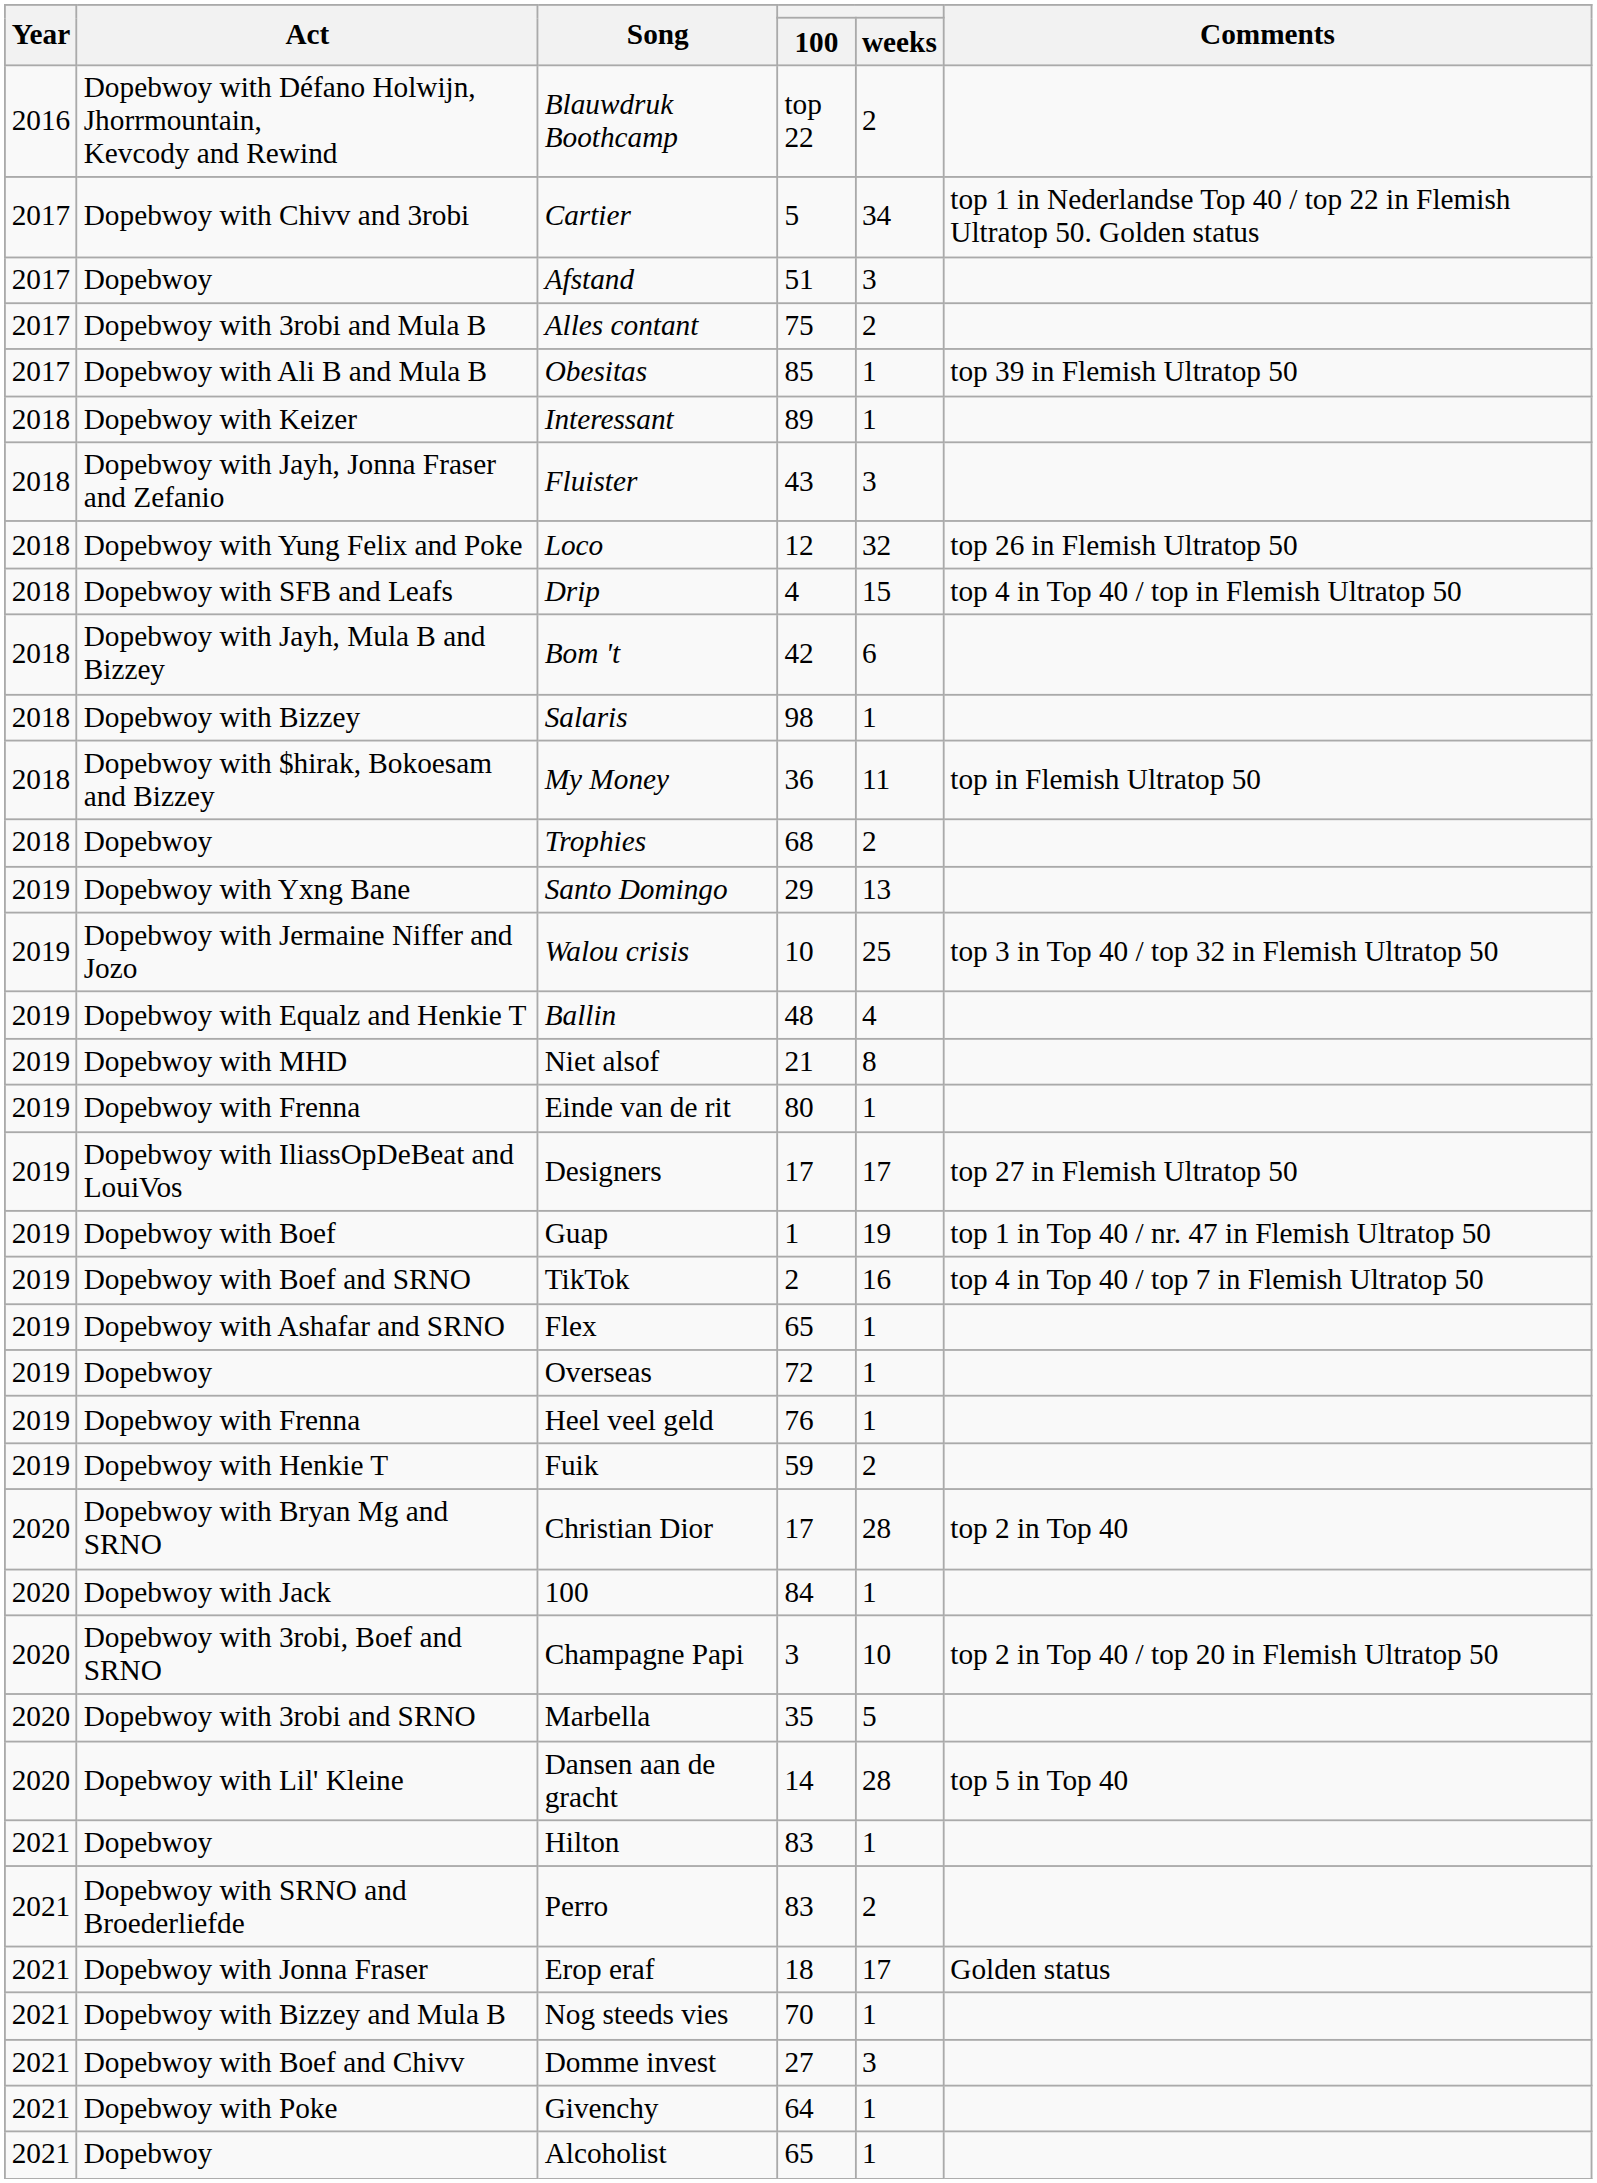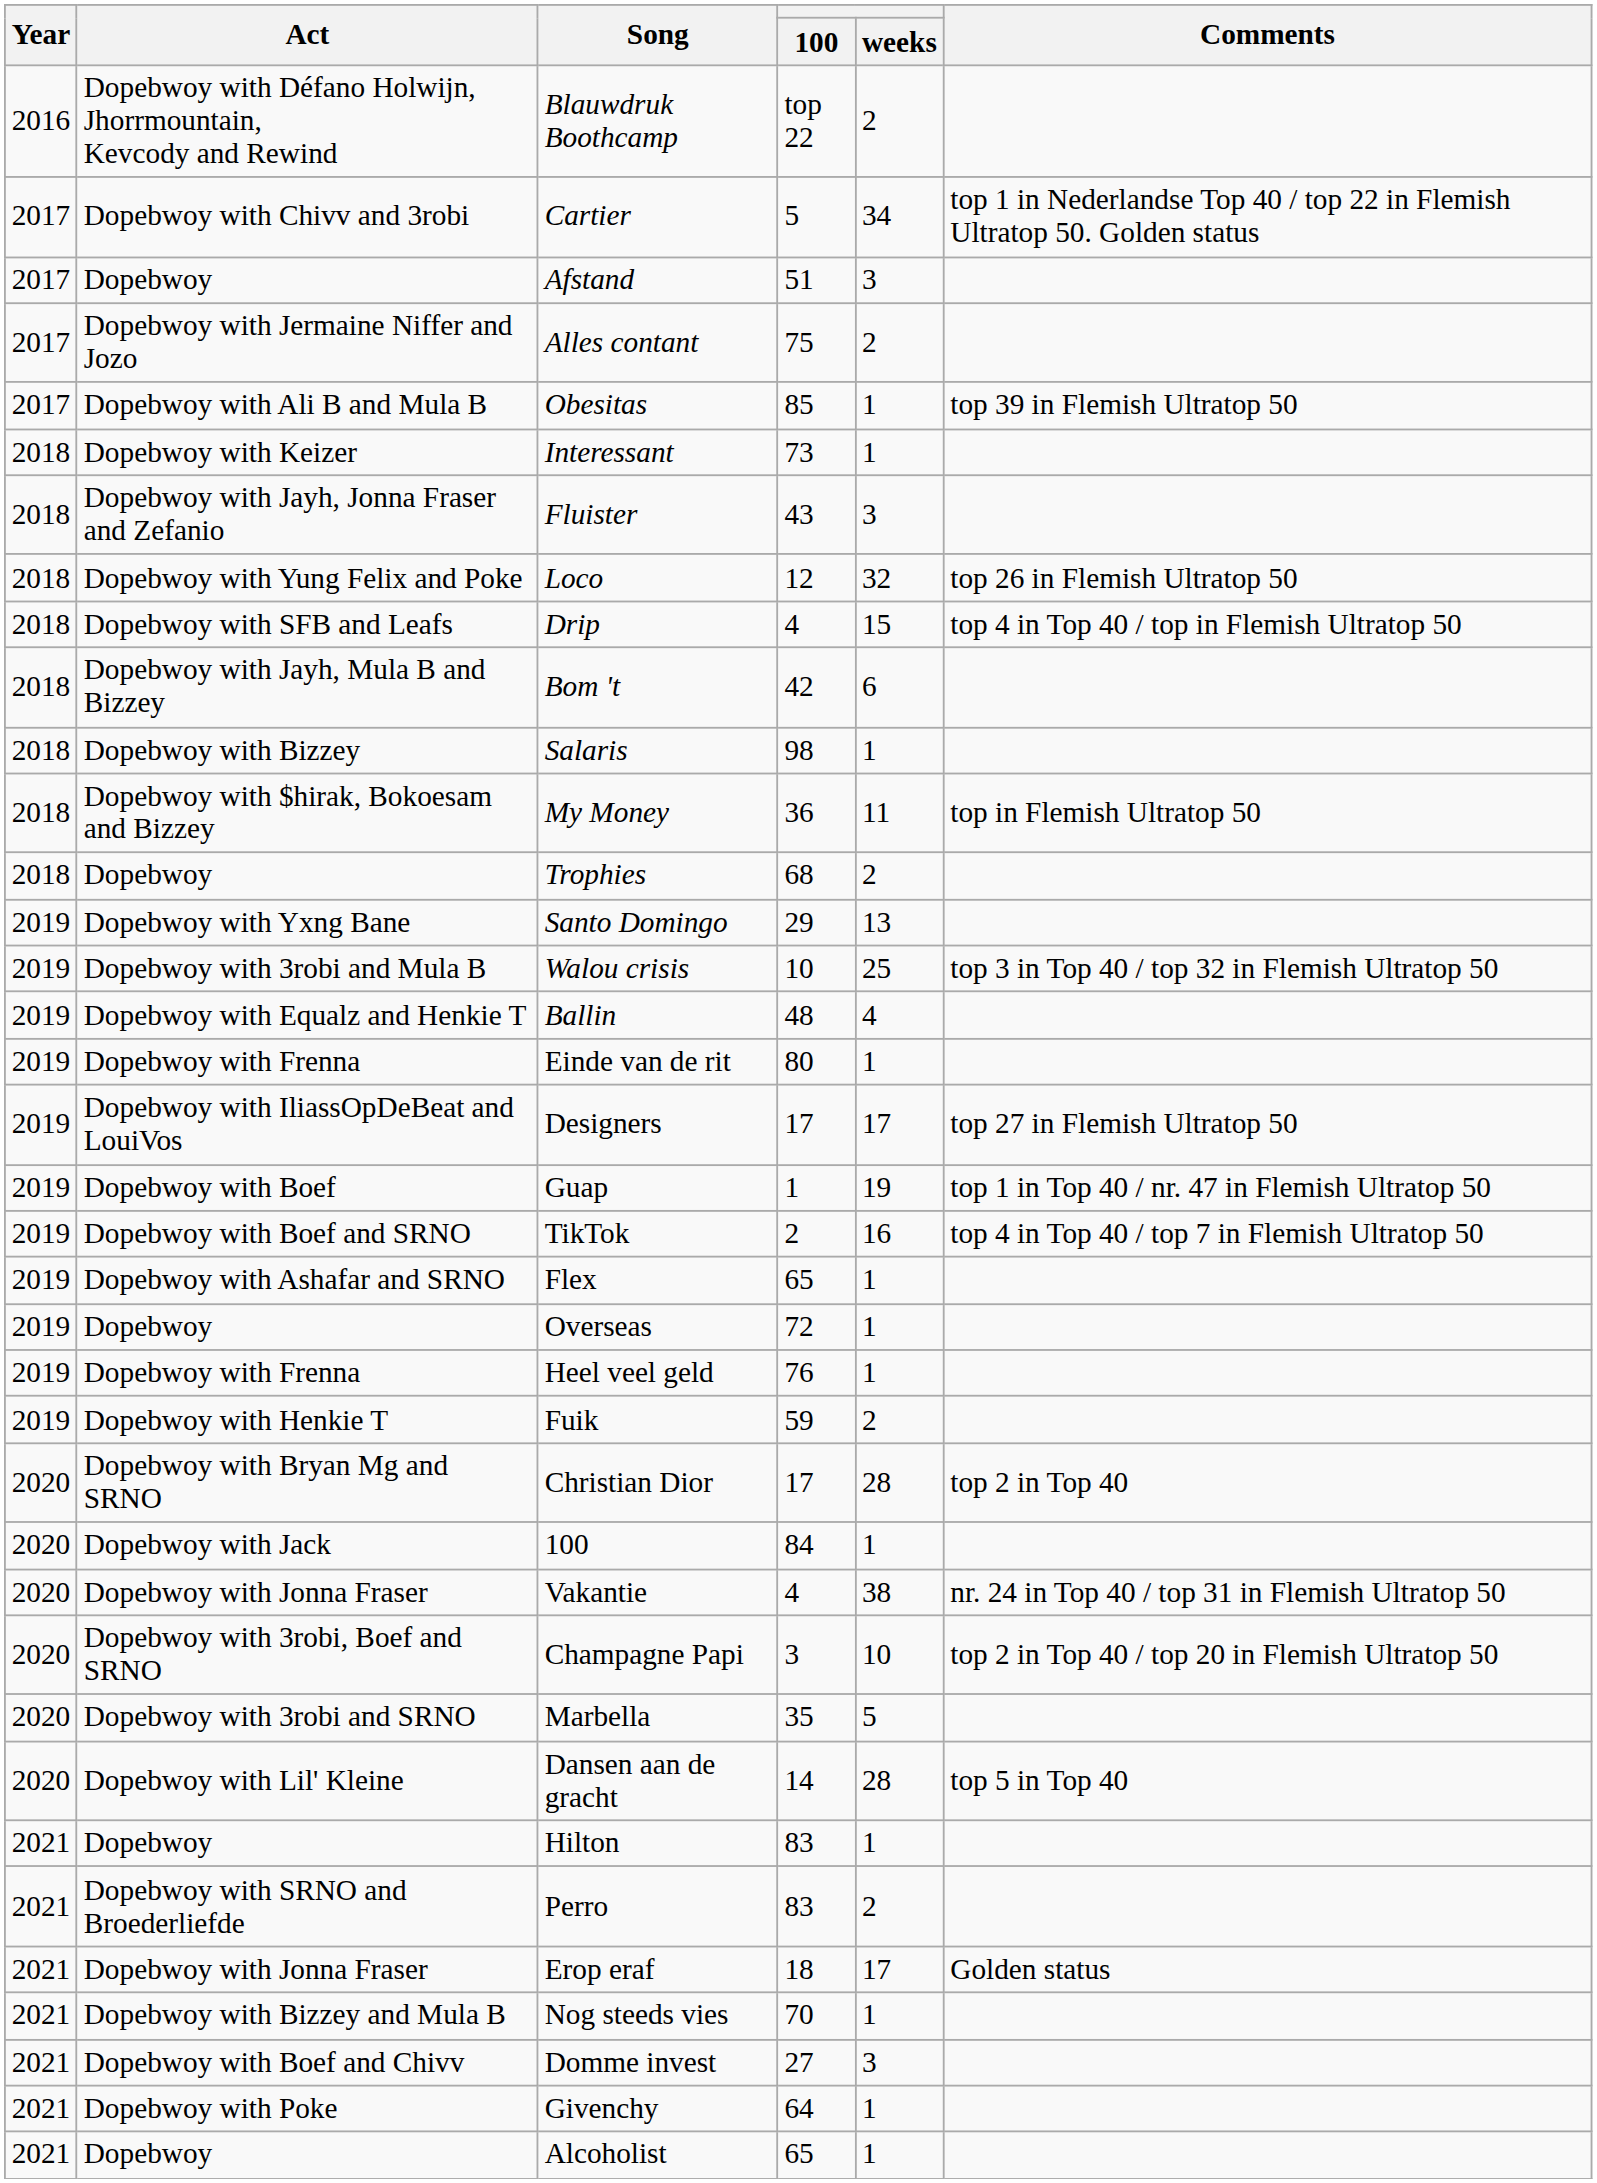Alles contant | Act: Dopebwoy with 3robi and Mula B -> Dopebwoy with Jermaine Niffer and Jozo
Interessant | 100: 89 -> 73
Walou crisis | Act: Dopebwoy with Jermaine Niffer and Jozo -> Dopebwoy with 3robi and Mula B
- row: 2019 | Dopebwoy with MHD | Niet alsof | 21 | 8
+ row: 2020 | Dopebwoy with Jonna Fraser | Vakantie | 4 | 38 | nr. 24 in Top 40 / top 31 in Flemish Ultratop 50
